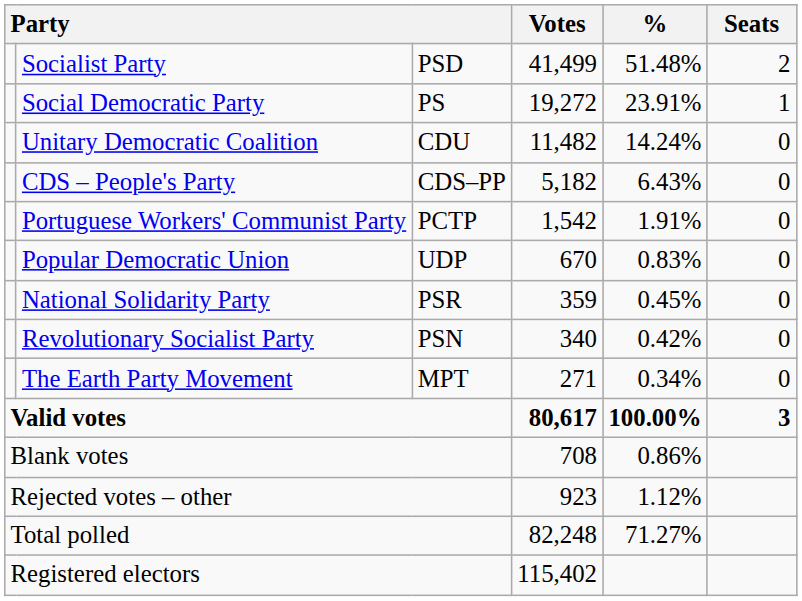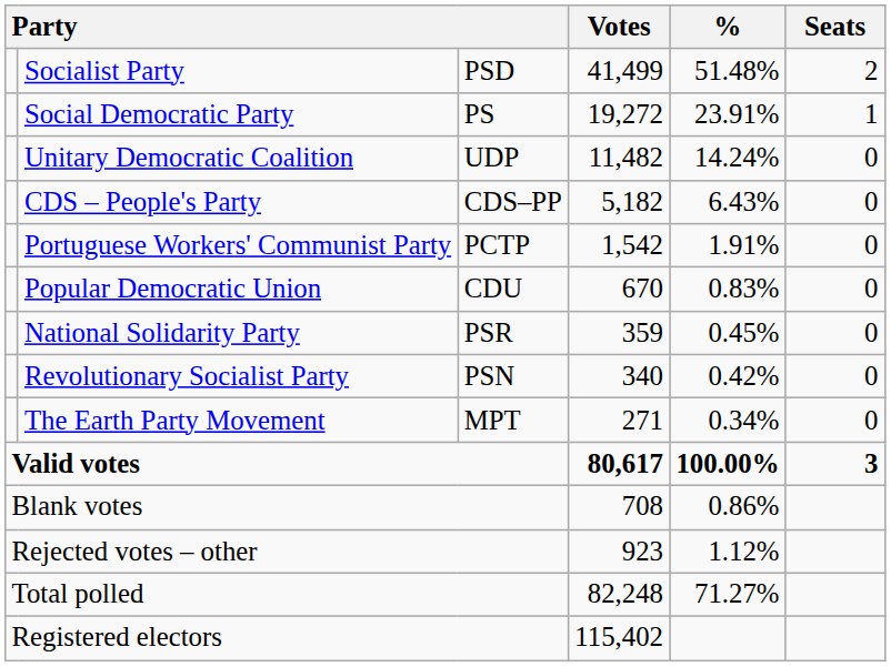Unitary Democratic Coalition | column 3: CDU -> UDP
Popular Democratic Union | column 3: UDP -> CDU
